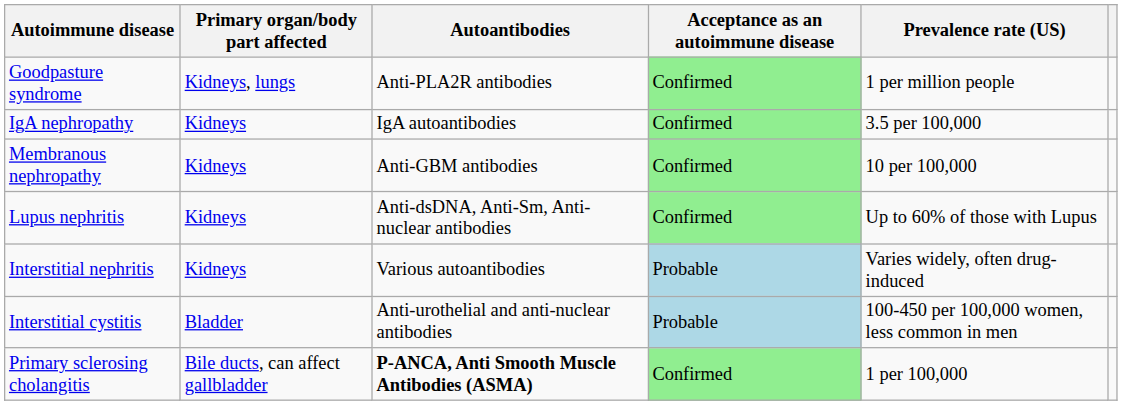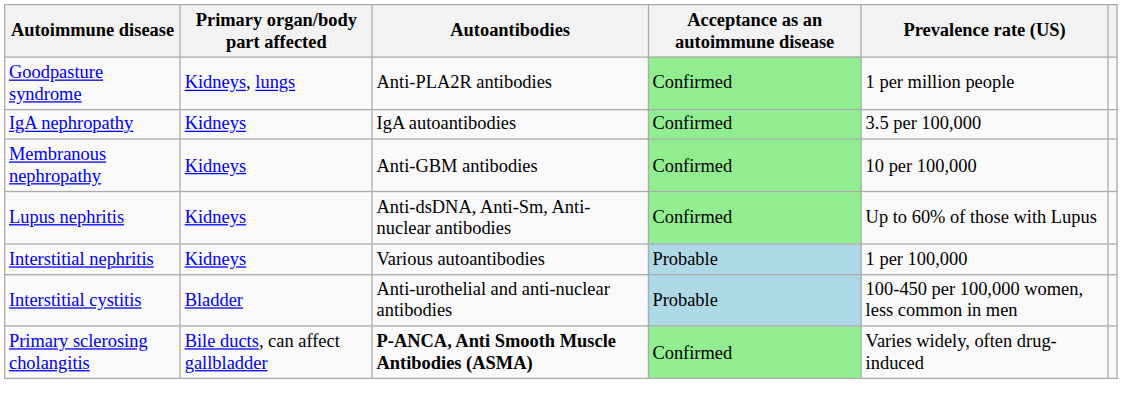Interstitial nephritis | Prevalence rate (US): Varies widely, often drug-induced -> 1 per 100,000
Primary sclerosing cholangitis | Prevalence rate (US): 1 per 100,000 -> Varies widely, often drug-induced
